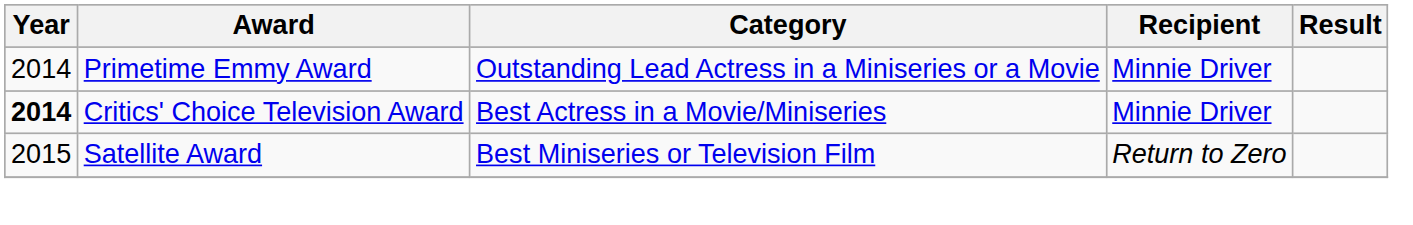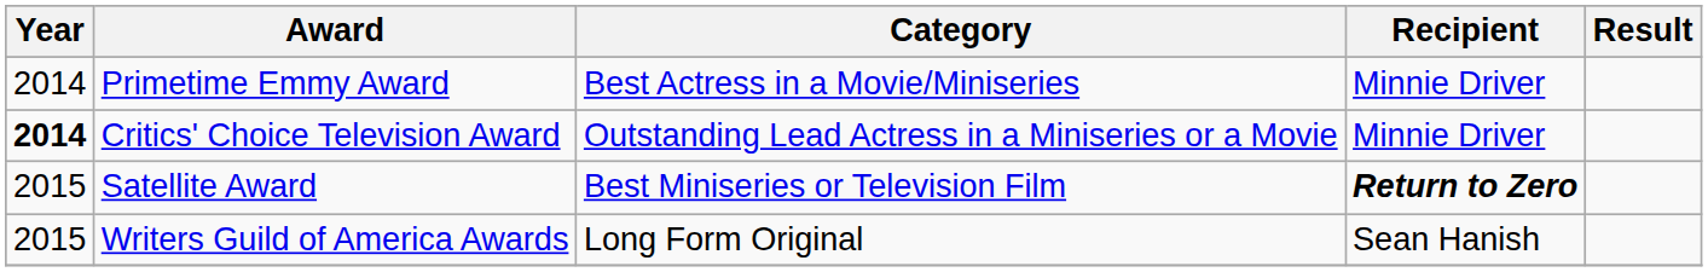Primetime Emmy Award | Category: Outstanding Lead Actress in a Miniseries or a Movie -> Best Actress in a Movie/Miniseries
Critics' Choice Television Award | Category: Best Actress in a Movie/Miniseries -> Outstanding Lead Actress in a Miniseries or a Movie
Satellite Award | Recipient: normal -> bold
+ row: 2015 | Writers Guild of America Awards | Long Form Original | Sean Hanish
